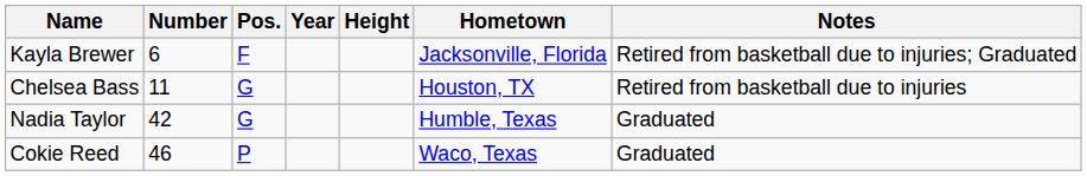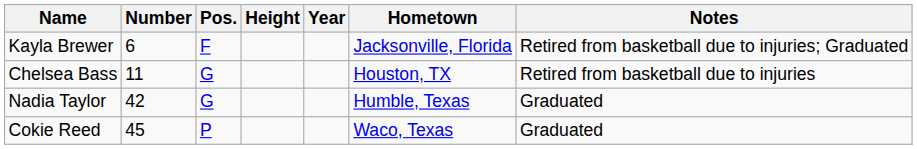columns swapped: Height <-> Year
Cokie Reed | Number: 46 -> 45
